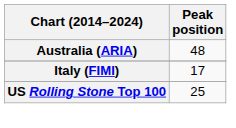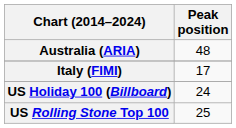+ row: US Holiday 100 (Billboard) | 24
